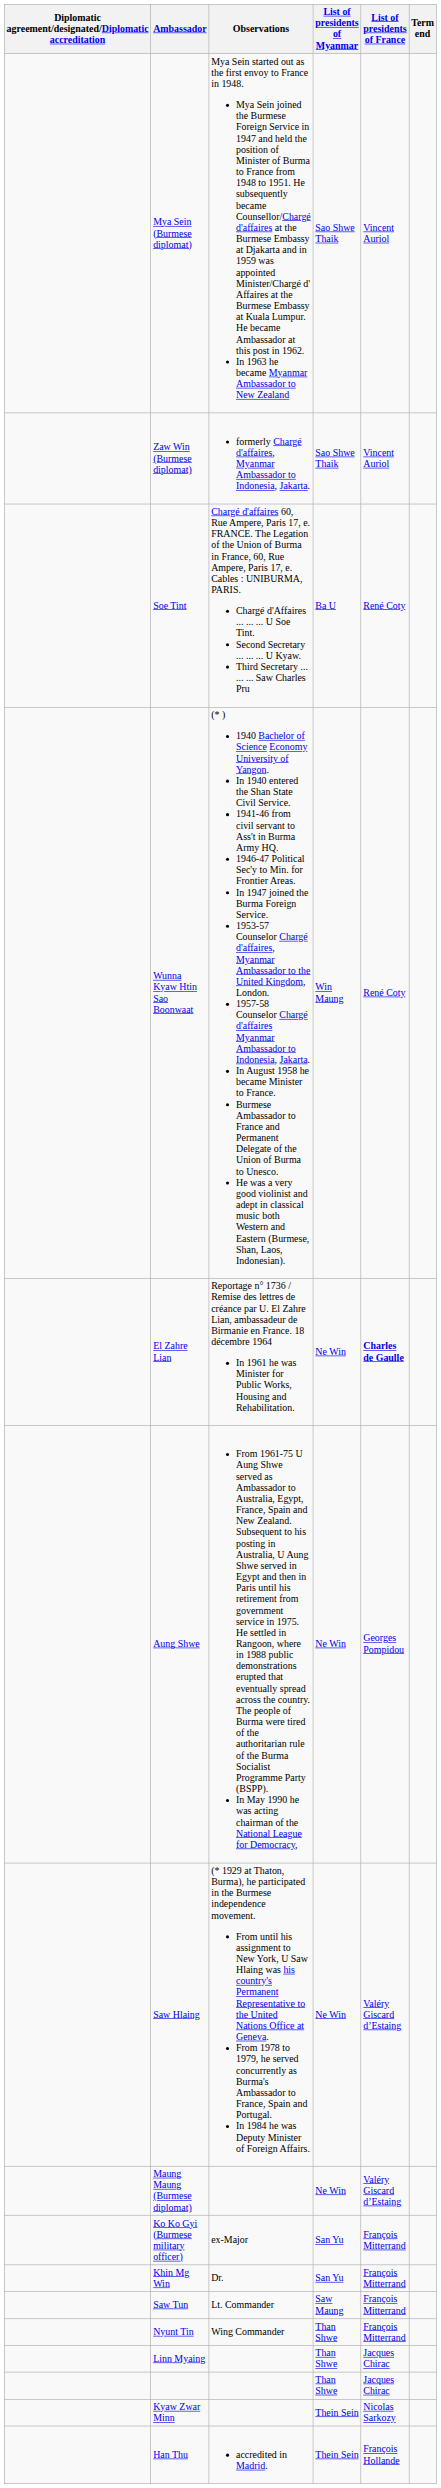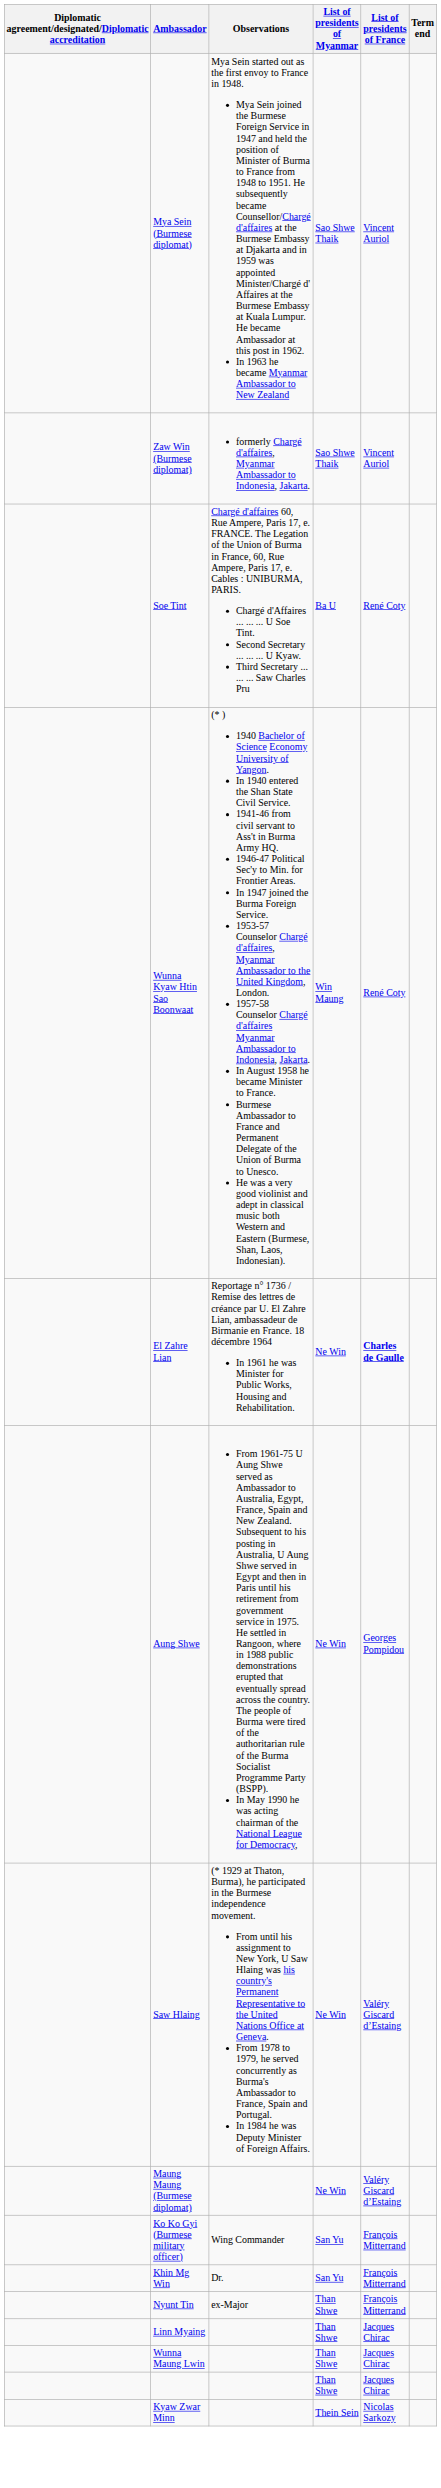Ko Ko Gyi (Burmese military officer) | Observations: ex-Major -> Wing Commander
- row: Saw Tun | Lt. Commander | Saw Maung | François Mitterrand
Nyunt Tin | Observations: Wing Commander -> ex-Major
+ row: Wunna Maung Lwin | Than Shwe | Jacques Chirac
- row: Han Thu | accredited in Madrid. | Thein Sein | François Hollande
